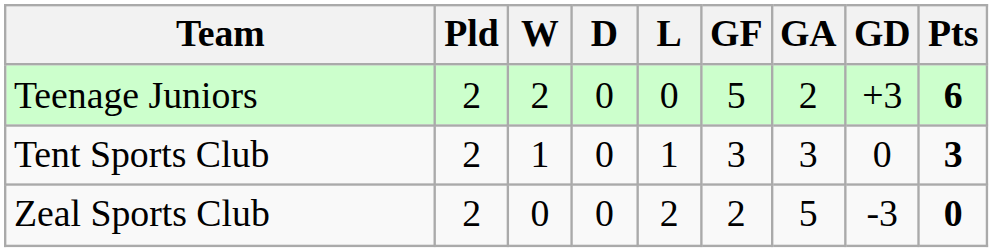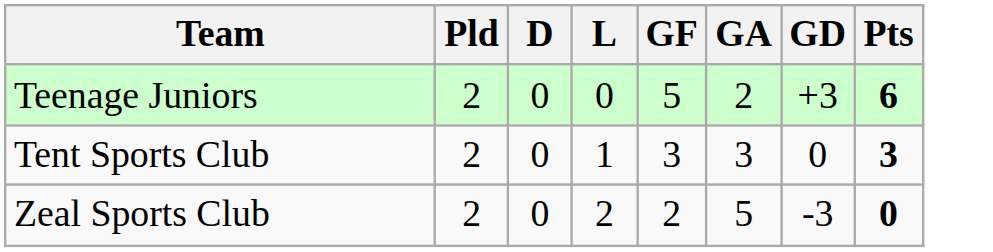- column: W | 2 | 1 | 0
